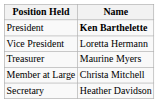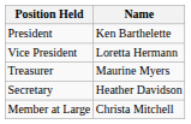President | Name: bold -> normal
rows swapped: Secretary <-> Member at Large
